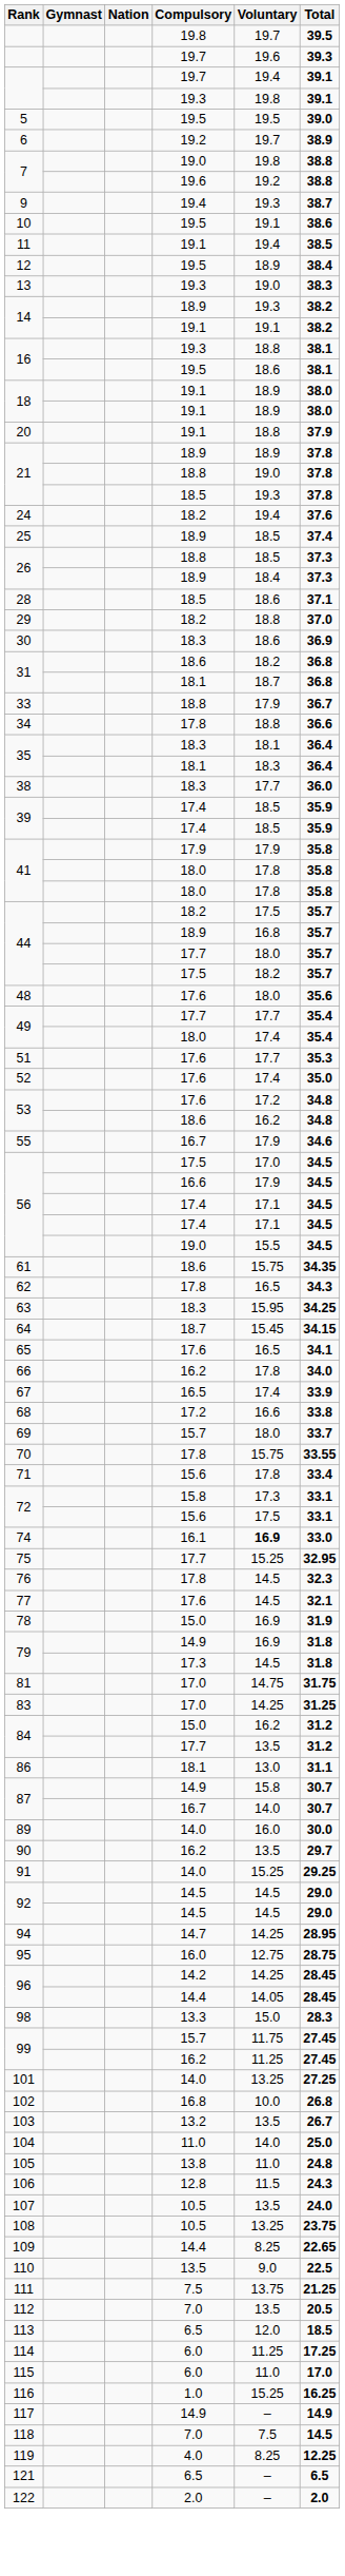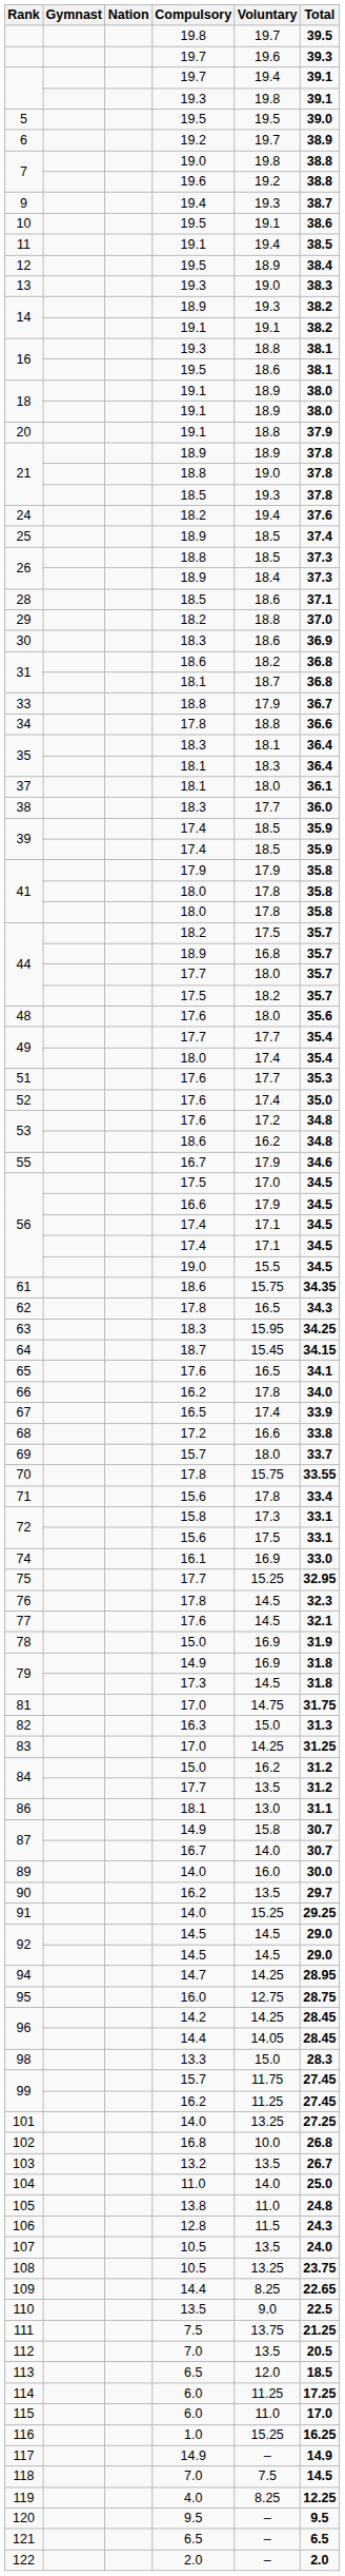+ row: 37 | 18.1 | 18.0 | 36.1
74 | Voluntary: bold -> normal
+ row: 82 | 16.3 | 15.0 | 31.3
+ row: 120 | 9.5 | – | 9.5
